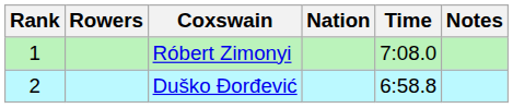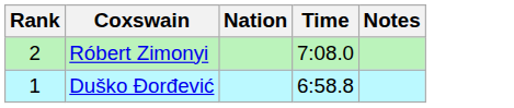- column: Rowers
Róbert Zimonyi | Rank: 1 -> 2
Duško Ðorđević | Rank: 2 -> 1
